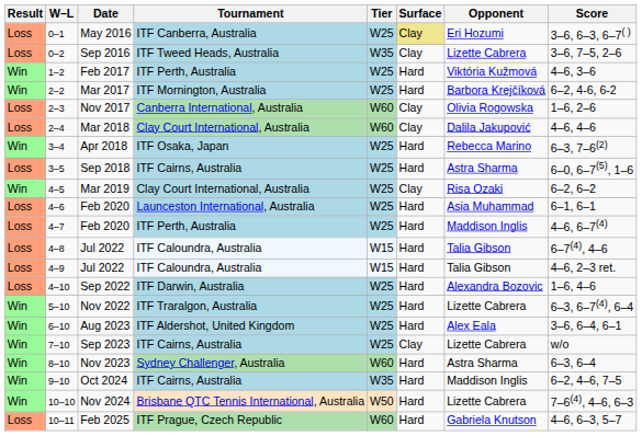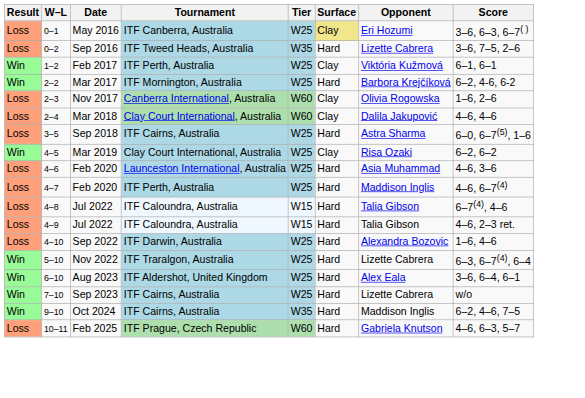Sep 2016 | Surface: Clay -> Hard
Feb 2017 | Surface: Hard -> Clay
Feb 2017 | Score: 4–6, 3–6 -> 6–1, 6–1
- row: Win | 3–4 | Apr 2018 | ITF Osaka, Japan | W25 | Hard | Rebecca Marino | 6–3, 7–6(2)
4–6 / Feb 2020 | Score: 6–1, 6–1 -> 4–6, 3–6
Sep 2023 | Surface: Clay -> Hard
- row: Win | 8–10 | Nov 2023 | Sydney Challenger, Australia | W60 | Hard | Astra Sharma | 6–3, 6–4
- row: Win | 10–10 | Nov 2024 | Brisbane QTC Tennis International, Australia | W50 | Hard | Lizette Cabrera | 7–6(4), 4–6, 6–3
